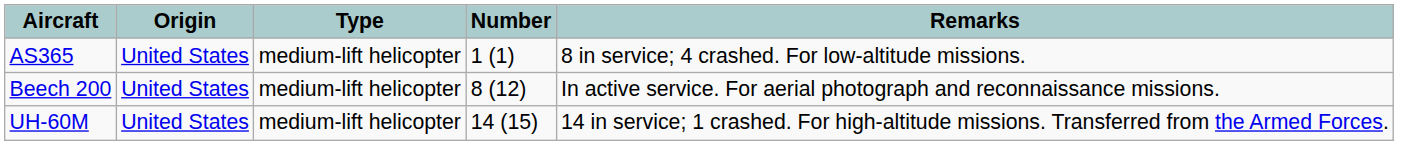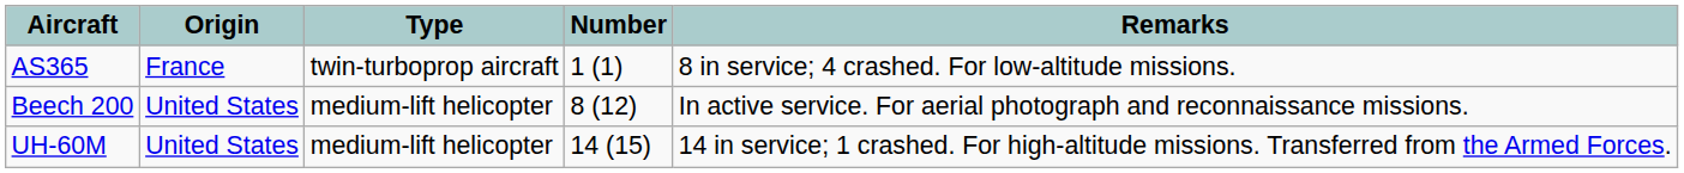AS365 | Origin: United States -> France
AS365 | Type: medium-lift helicopter -> twin-turboprop aircraft
